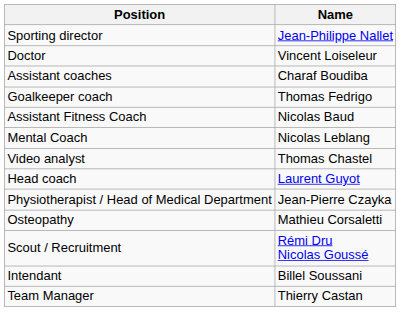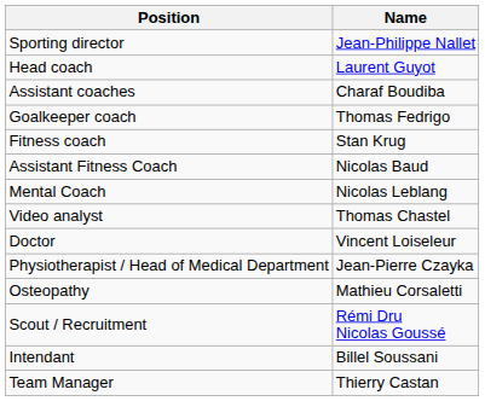rows swapped: Head coach <-> Doctor
+ row: Fitness coach | Stan Krug
